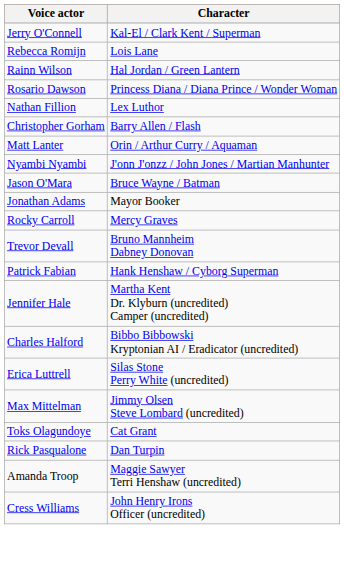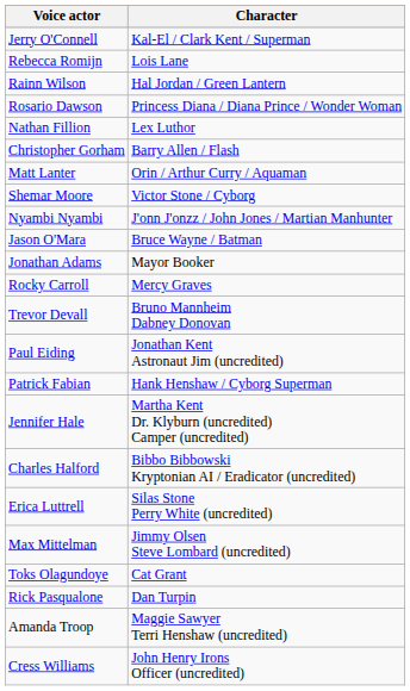+ row: Shemar Moore | Victor Stone / Cyborg
+ row: Paul Eiding | Jonathan Kent Astronaut Jim (uncredited)
